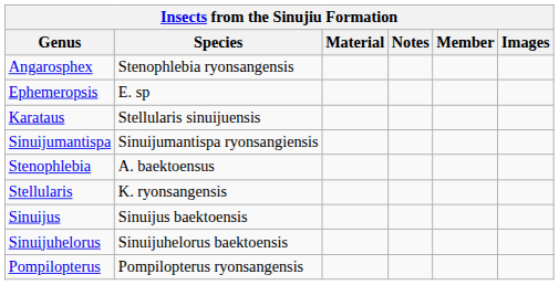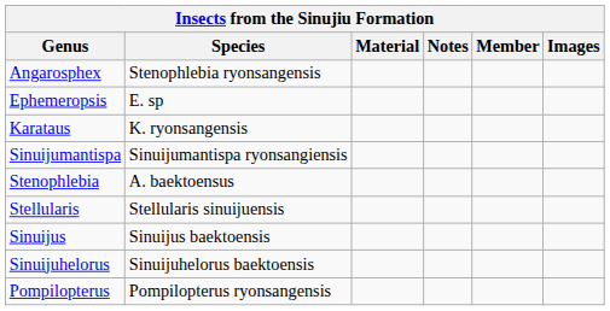Karataus | Species: Stellularis sinuijuensis -> K. ryonsangensis
Stellularis | Species: K. ryonsangensis -> Stellularis sinuijuensis
